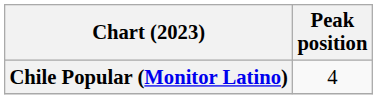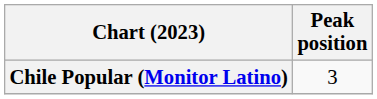Chile Popular (Monitor Latino) | Peak position: 4 -> 3
